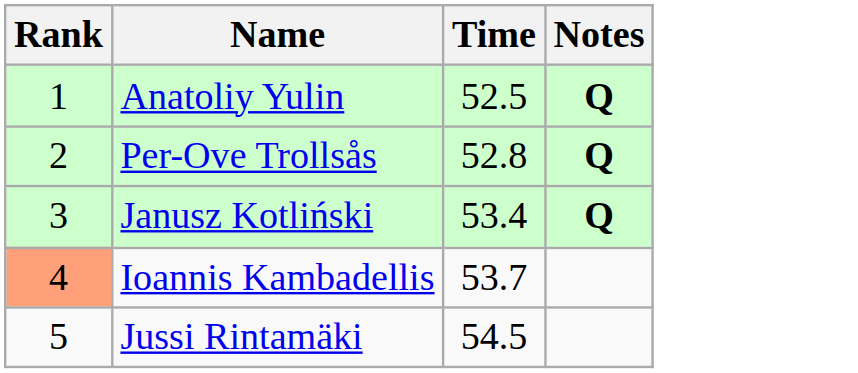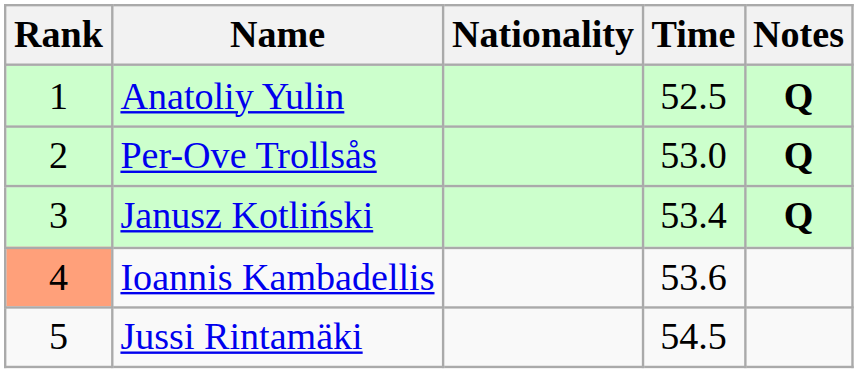+ column: Nationality
Per-Ove Trollsås | Time: 52.8 -> 53.0
Ioannis Kambadellis | Time: 53.7 -> 53.6
